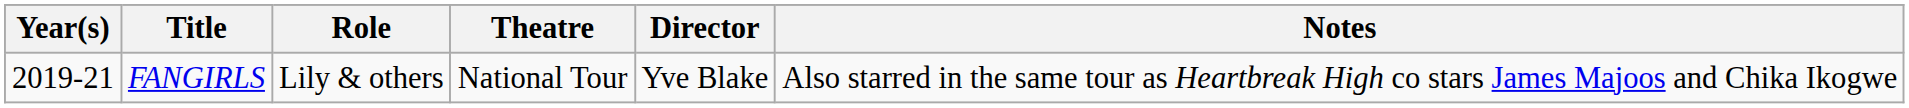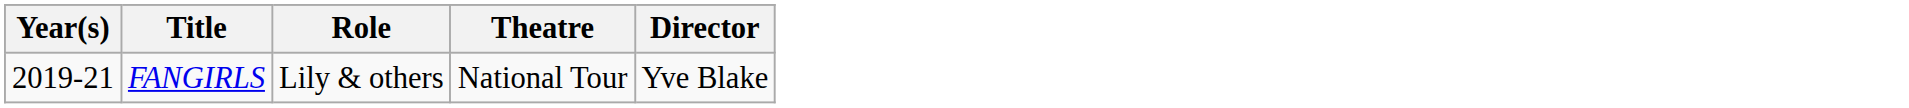- column: Notes | Also starred in the same tour as Heartbreak High co stars James Majoos and Chika Ikogwe
